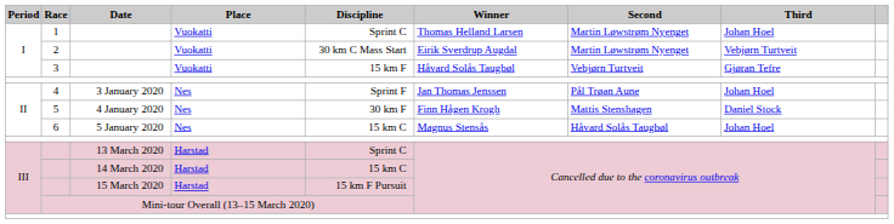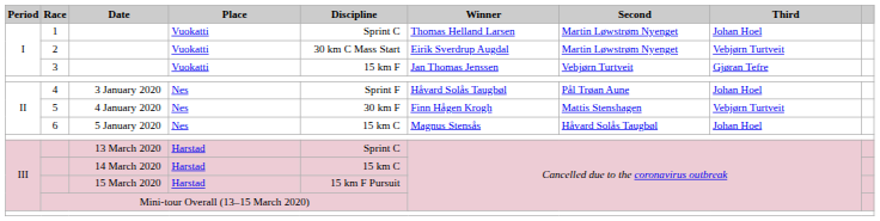3 | Winner: Håvard Solås Taugbøl -> Jan Thomas Jenssen
4 | Winner: Jan Thomas Jenssen -> Håvard Solås Taugbøl
5 | Third: Daniel Stock -> Vebjørn Turtveit
